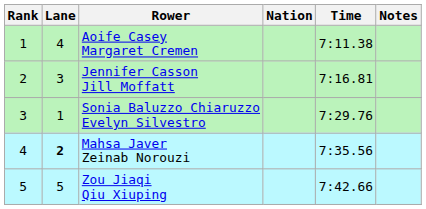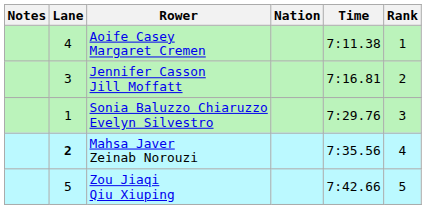columns swapped: Rank <-> Notes
